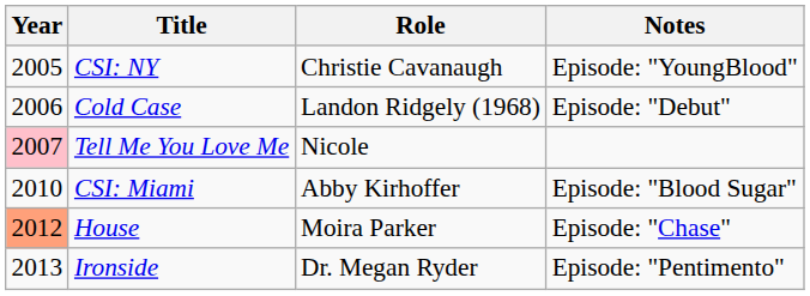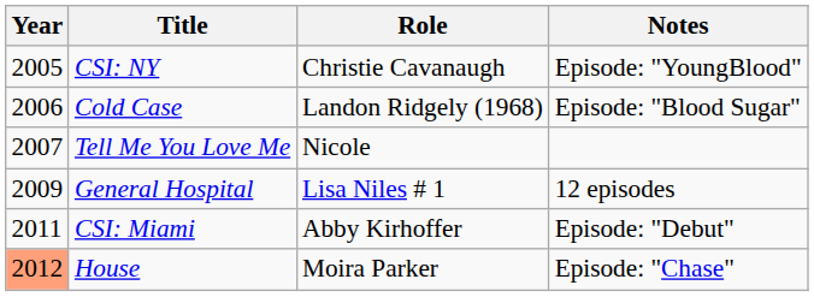Cold Case | Notes: Episode: "Debut" -> Episode: "Blood Sugar"
Tell Me You Love Me | Year: pink background -> no background
+ row: 2009 | General Hospital | Lisa Niles # 1 | 12 episodes
CSI: Miami | Year: 2010 -> 2011
CSI: Miami | Notes: Episode: "Blood Sugar" -> Episode: "Debut"
- row: 2013 | Ironside | Dr. Megan Ryder | Episode: "Pentimento"
